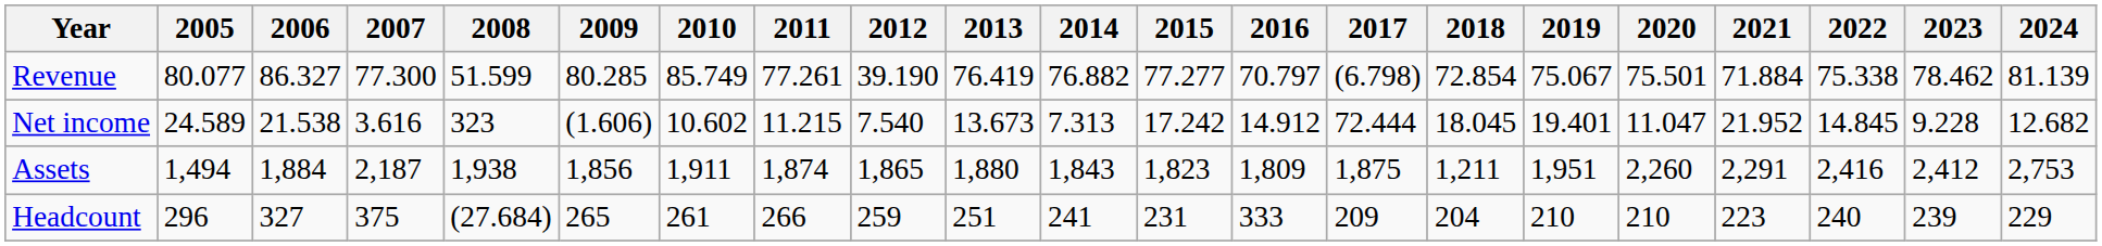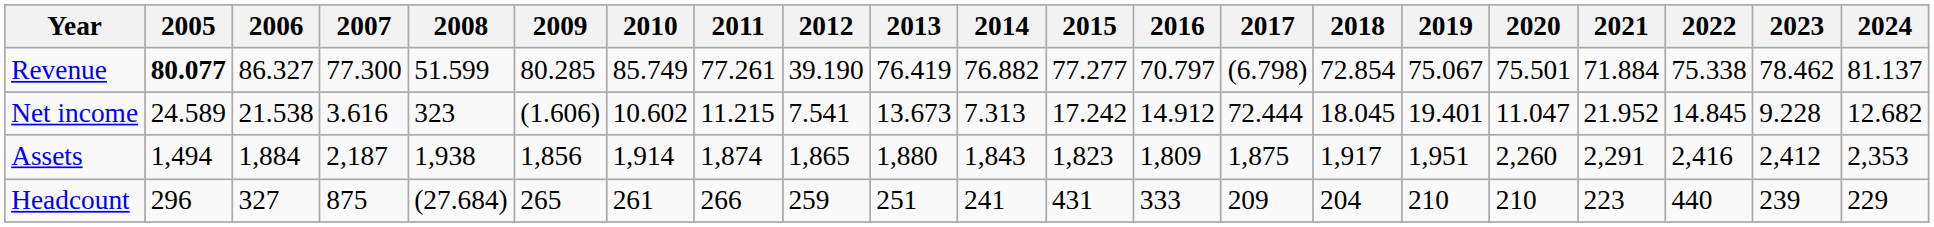Revenue | 2005: normal -> bold
Revenue | 2024: 81.139 -> 81.137
Net income | 2012: 7.540 -> 7.541
Assets | 2010: 1,911 -> 1,914
Assets | 2018: 1,211 -> 1,917
Assets | 2024: 2,753 -> 2,353
Headcount | 2007: 375 -> 875
Headcount | 2015: 231 -> 431
Headcount | 2022: 240 -> 440
